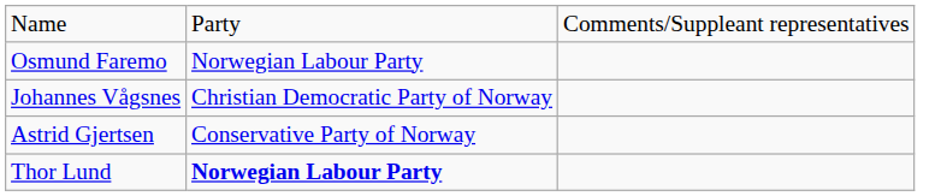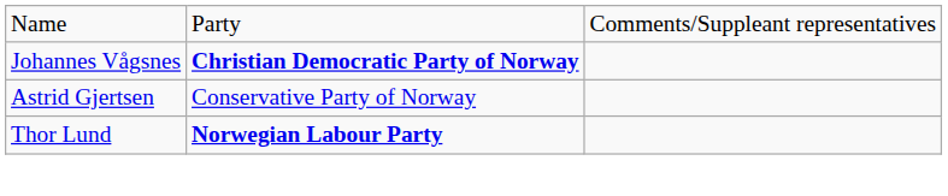- row: Osmund Faremo | Norwegian Labour Party
Johannes Vågsnes | column 2: normal -> bold
